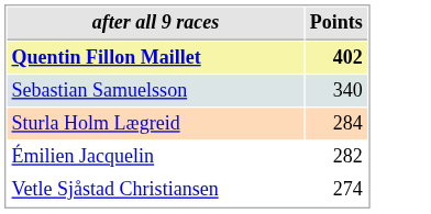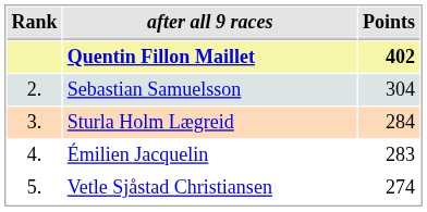+ column: Rank | 2. | 3. | 4. | 5.
Sebastian Samuelsson | Points: 340 -> 304
Émilien Jacquelin | Points: 282 -> 283
